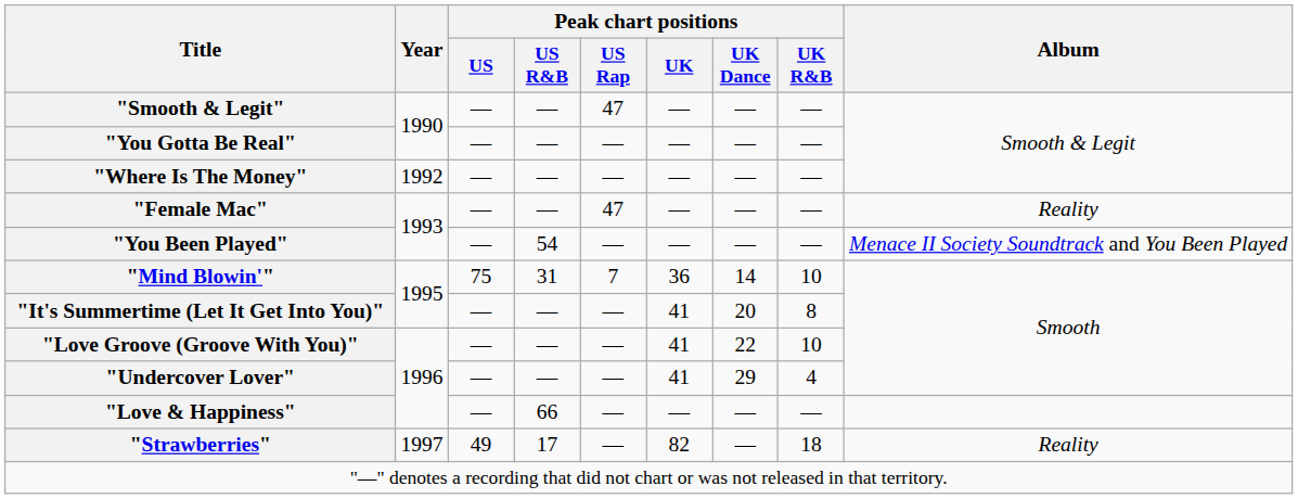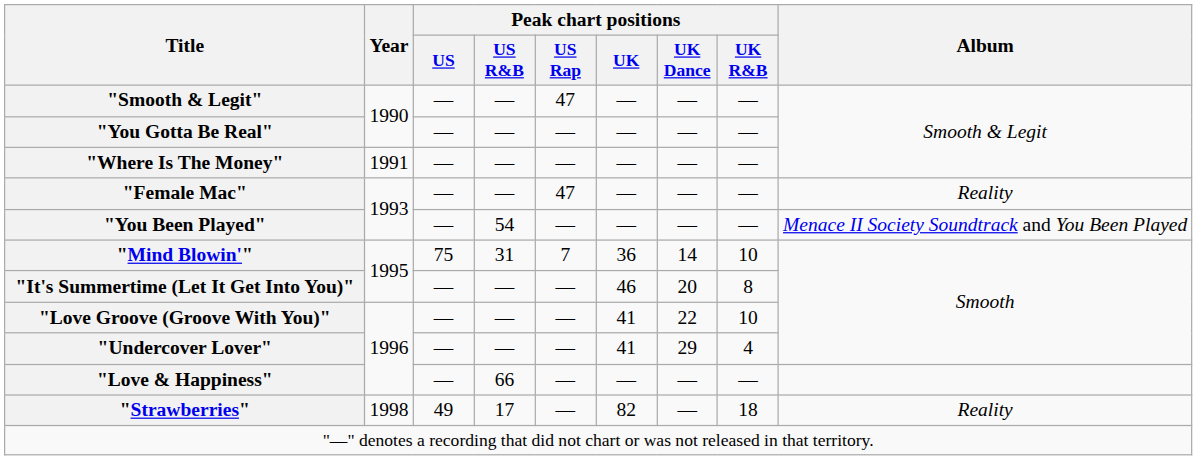"Where Is The Money" | Year: 1992 -> 1991
"It's Summertime (Let It Get Into You)" | Peak chart positions / UK: 41 -> 46
"Strawberries" | Year: 1997 -> 1998
